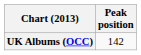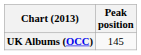UK Albums (OCC) | Peak position: 142 -> 145
